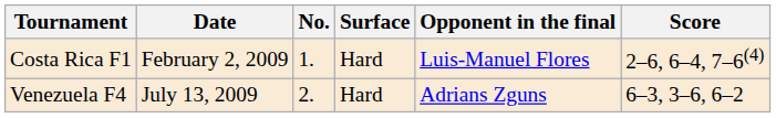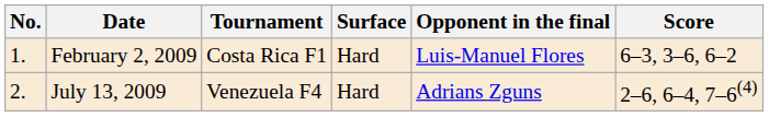columns swapped: No. <-> Tournament
February 2, 2009 | Score: 2–6, 6–4, 7–6(4) -> 6–3, 3–6, 6–2
July 13, 2009 | Score: 6–3, 3–6, 6–2 -> 2–6, 6–4, 7–6(4)
